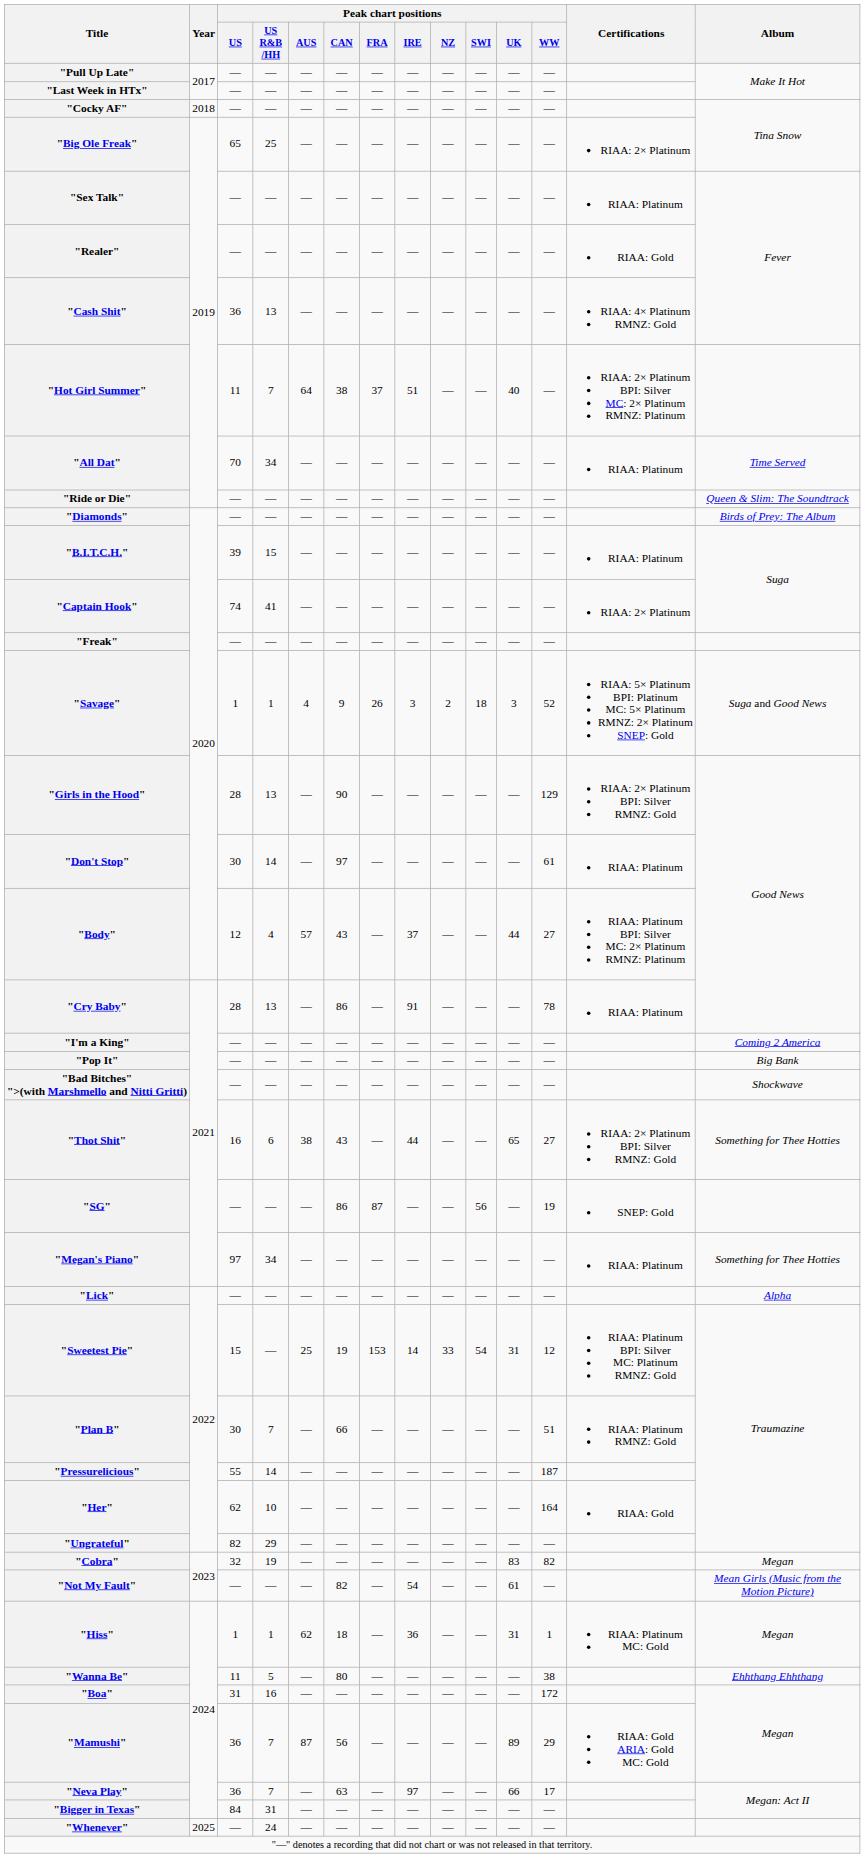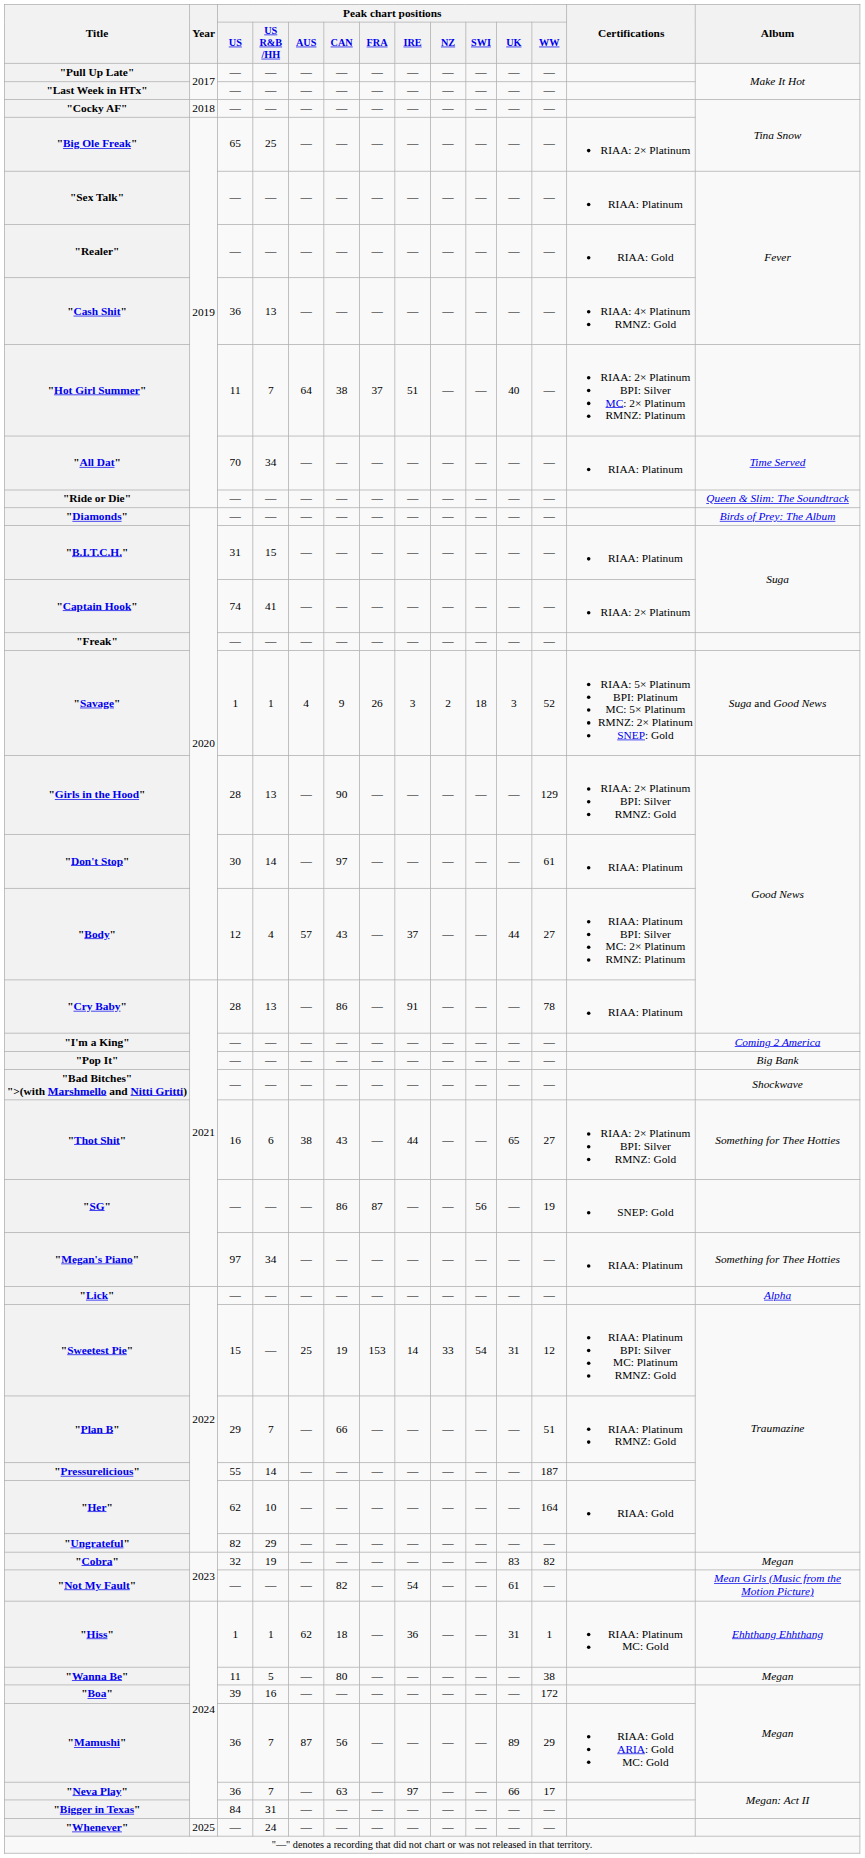"B.I.T.C.H." | Peak chart positions / US: 39 -> 31
"Plan B" | Peak chart positions / US: 30 -> 29
"Hiss" | Album: Megan -> Ehhthang Ehhthang
"Wanna Be" | Album: Ehhthang Ehhthang -> Megan
"Boa" | Peak chart positions / US: 31 -> 39
